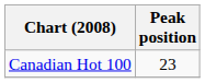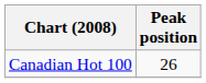Canadian Hot 100 | Peak position: 23 -> 26
